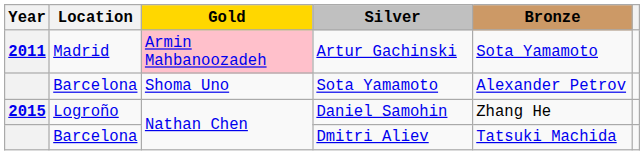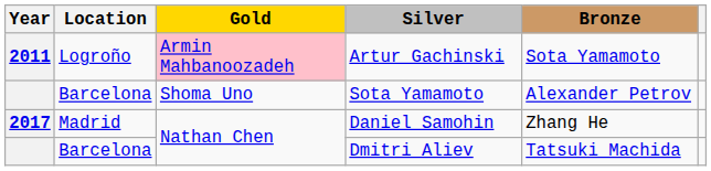Artur Gachinski | Location: Madrid -> Logroño
Daniel Samohin | Year: 2015 -> 2017
Daniel Samohin | Location: Logroño -> Madrid
